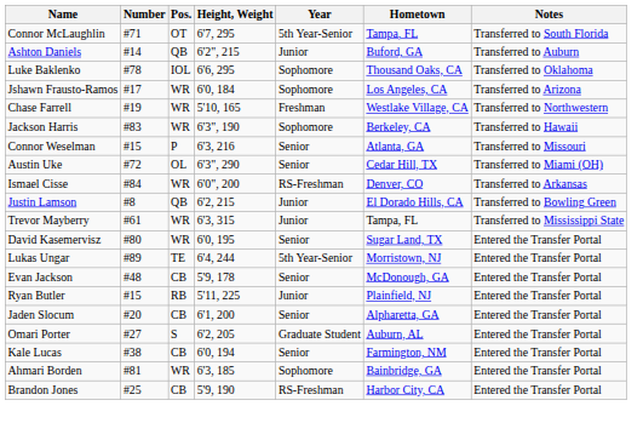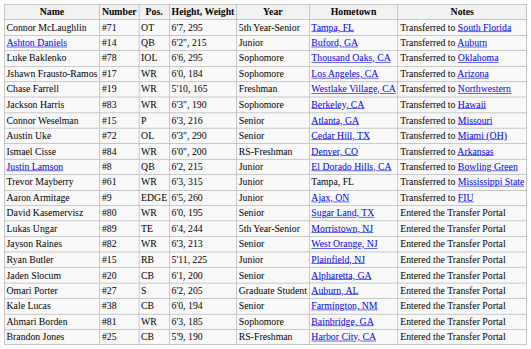+ row: Aaron Armitage | #9 | EDGE | 6'5, 260 | Junior | Ajax, ON | Transferred to FIU
- row: Evan Jackson | #48 | CB | 5'9, 178 | Senior | McDonough, GA | Entered the Transfer Portal
+ row: Jayson Raines | #82 | WR | 6'3, 213 | Senior | West Orange, NJ | Entered the Transfer Portal
